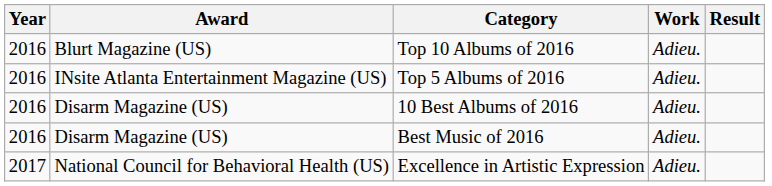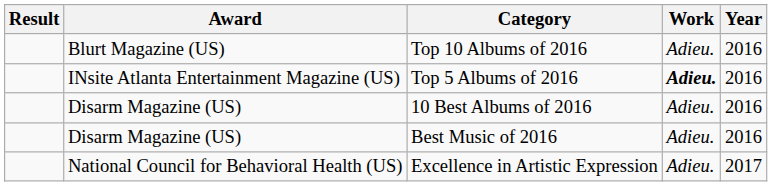columns swapped: Year <-> Result
Top 5 Albums of 2016 | Work: normal -> bold
